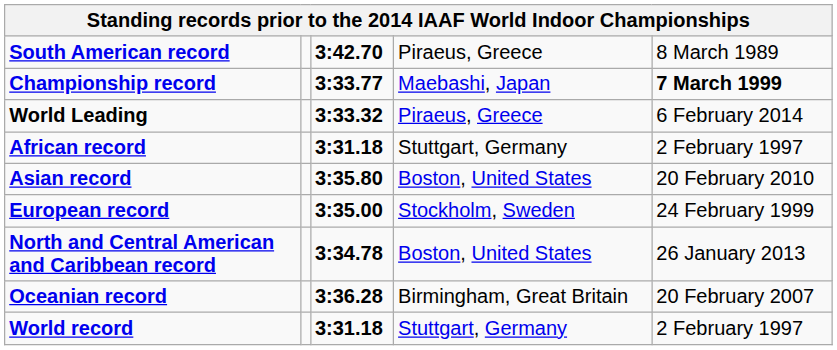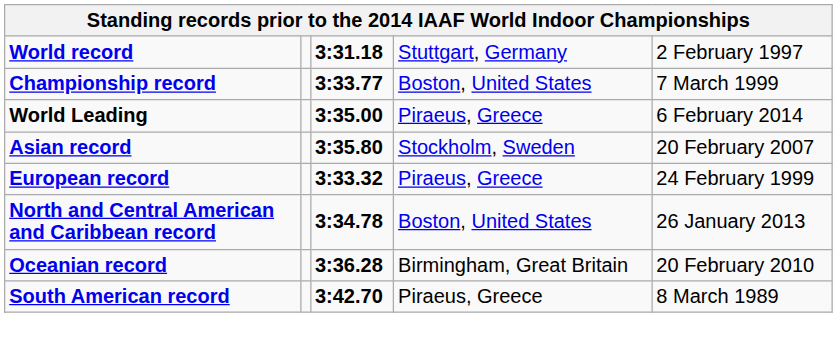rows swapped: World record <-> South American record
Championship record | column 4: Maebashi, Japan -> Boston, United States
Championship record | column 5: bold -> normal
World Leading | column 3: 3:33.32 -> 3:35.00
- row: African record | 3:31.18 | Stuttgart, Germany | 2 February 1997
Asian record | column 4: Boston, United States -> Stockholm, Sweden
Asian record | column 5: 20 February 2010 -> 20 February 2007
European record | column 3: 3:35.00 -> 3:33.32
European record | column 4: Stockholm, Sweden -> Piraeus, Greece
Oceanian record | column 5: 20 February 2007 -> 20 February 2010
